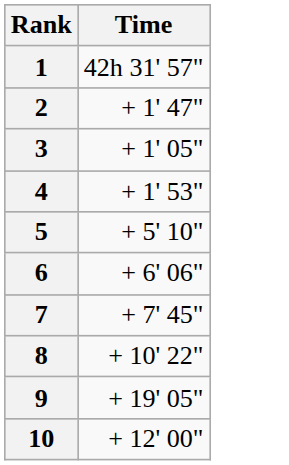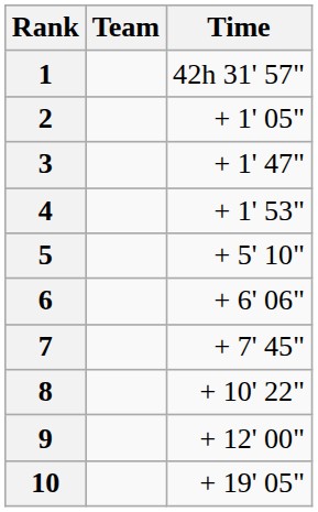+ column: Team
2 | Time: + 1' 47" -> + 1' 05"
3 | Time: + 1' 05" -> + 1' 47"
9 | Time: + 19' 05" -> + 12' 00"
10 | Time: + 12' 00" -> + 19' 05"
